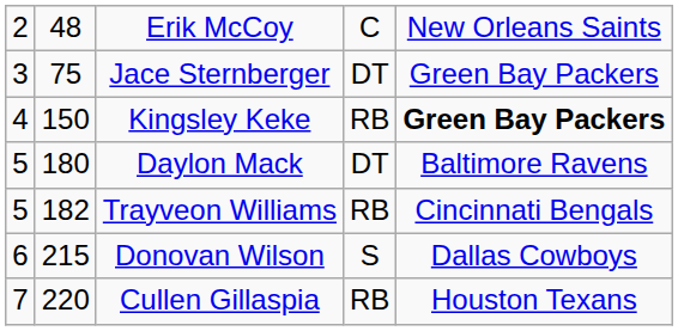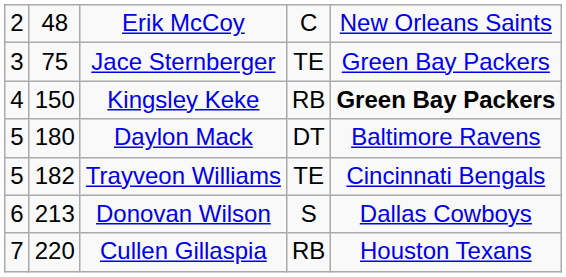Jace Sternberger | column 4: DT -> TE
Trayveon Williams | column 4: RB -> TE
Donovan Wilson | column 2: 215 -> 213
